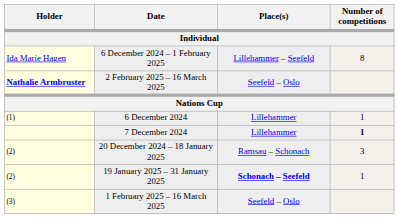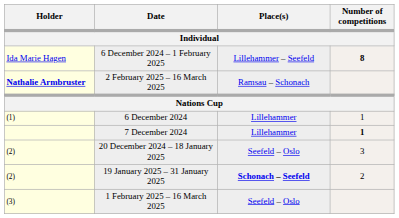6 December 2024 – 1 February 2025 | Number of competitions / Individual: normal -> bold
2 February 2025 – 16 March 2025 | Place(s) / Individual: Seefeld – Oslo -> Ramsau – Schonach
20 December 2024 – 18 January 2025 | Place(s) / Individual: Ramsau – Schonach -> Seefeld – Oslo
19 January 2025 – 31 January 2025 | Number of competitions / Individual: 1 -> 2
